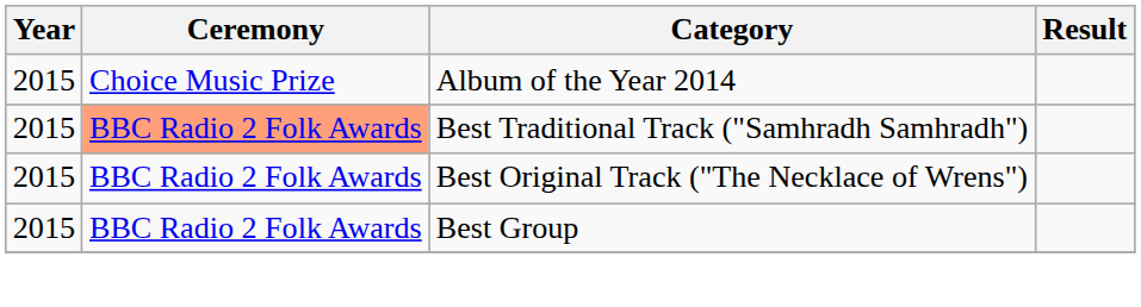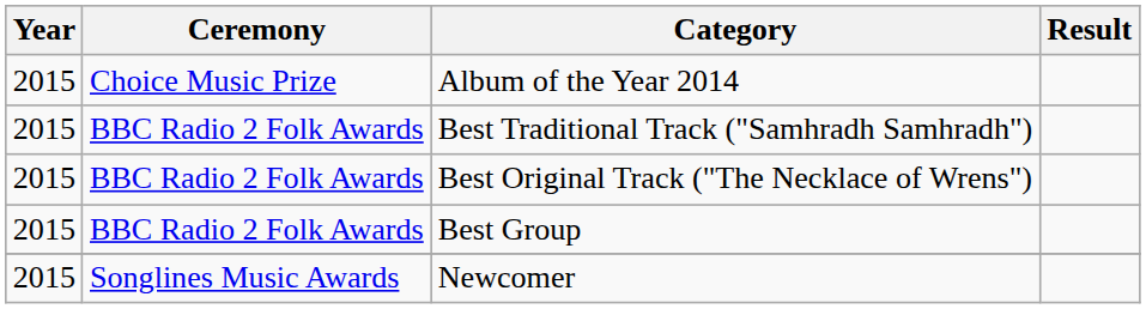Best Traditional Track ("Samhradh Samhradh") | Ceremony: lightsalmon background -> no background
+ row: 2015 | Songlines Music Awards | Newcomer
